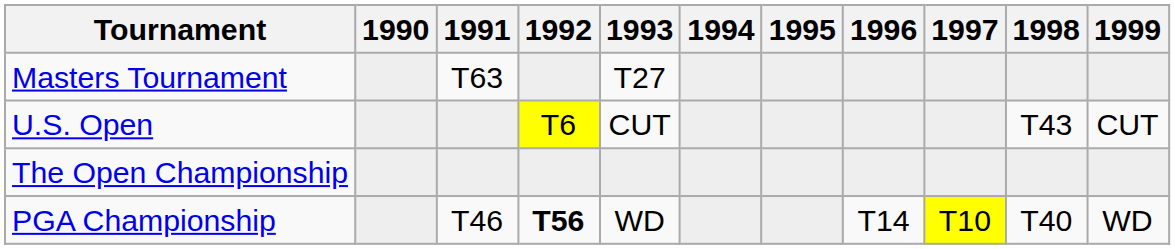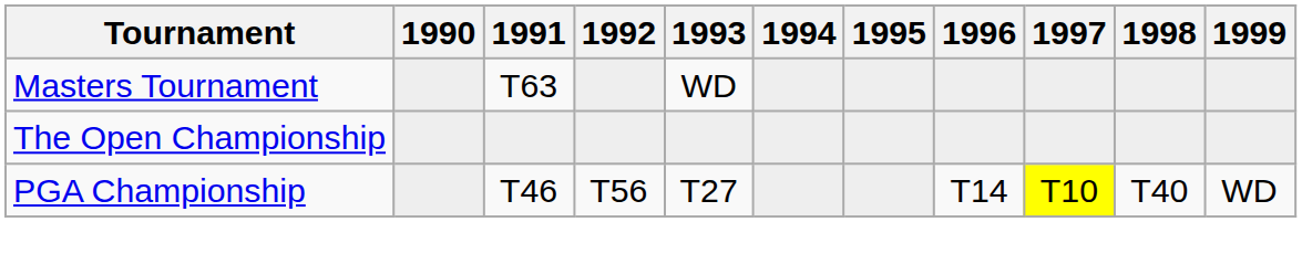Masters Tournament | 1993: T27 -> WD
- row: U.S. Open | T6 | CUT | T43 | CUT
PGA Championship | 1992: bold -> normal
PGA Championship | 1993: WD -> T27
